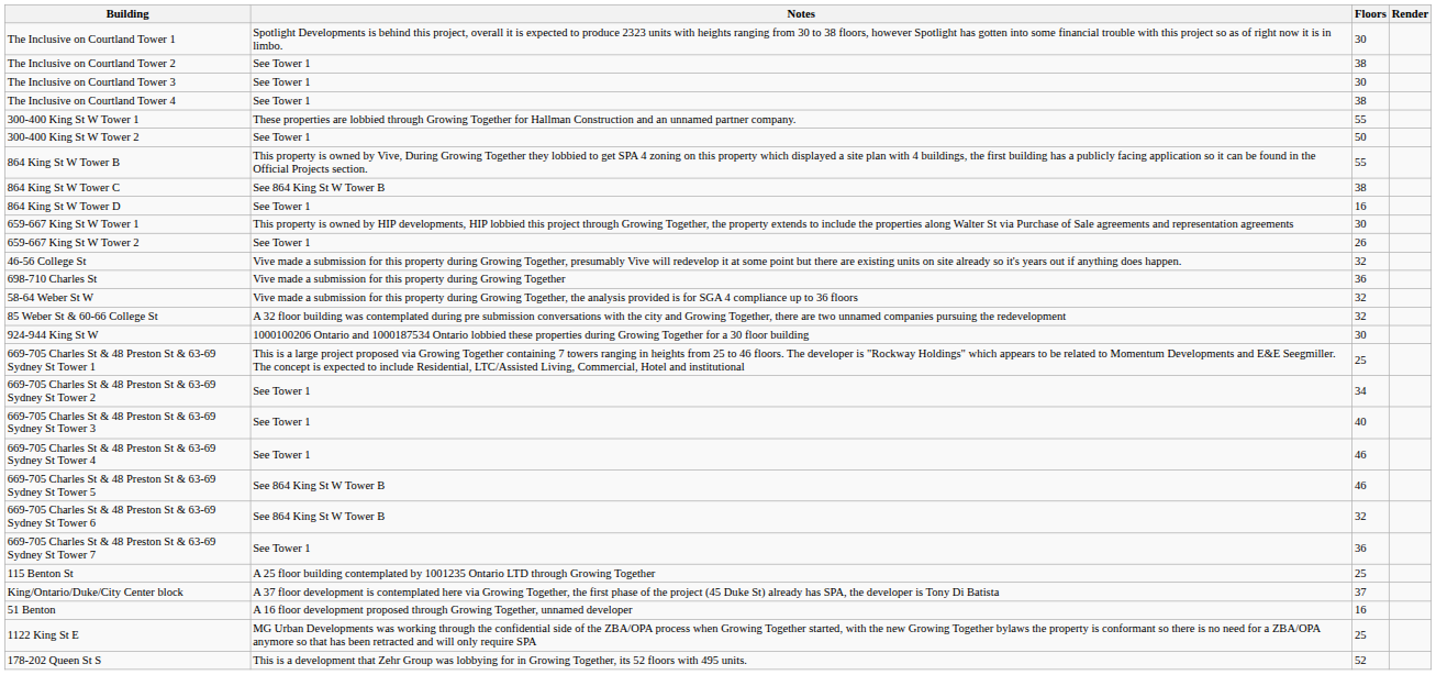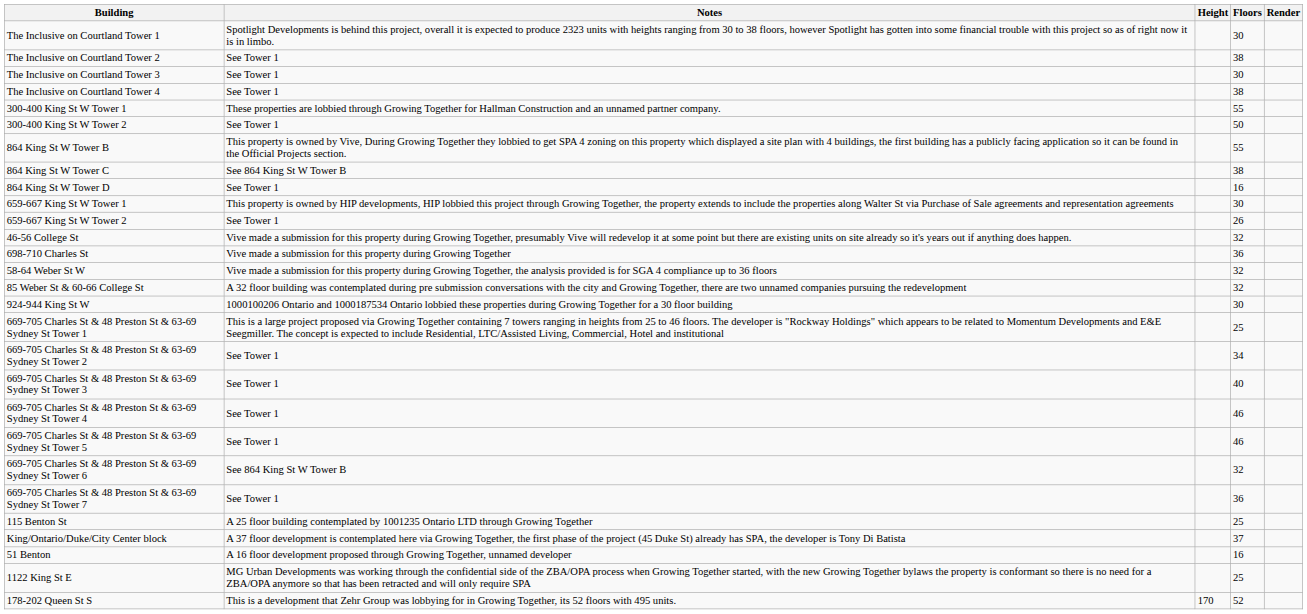+ column: Height | 170
669-705 Charles St & 48 Preston St & 63-69 Sydney St Tower 5 | Notes: See 864 King St W Tower B -> See Tower 1
